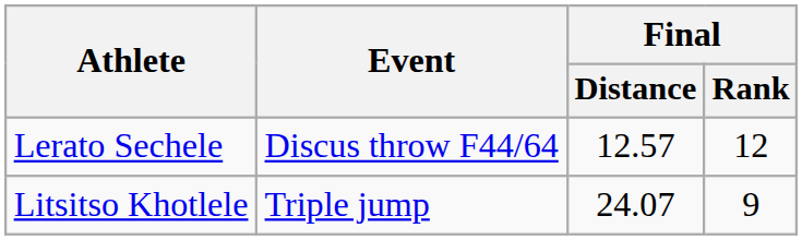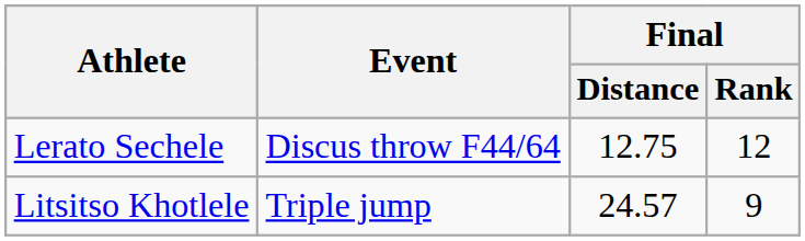Lerato Sechele | Final / Distance: 12.57 -> 12.75
Litsitso Khotlele | Final / Distance: 24.07 -> 24.57
